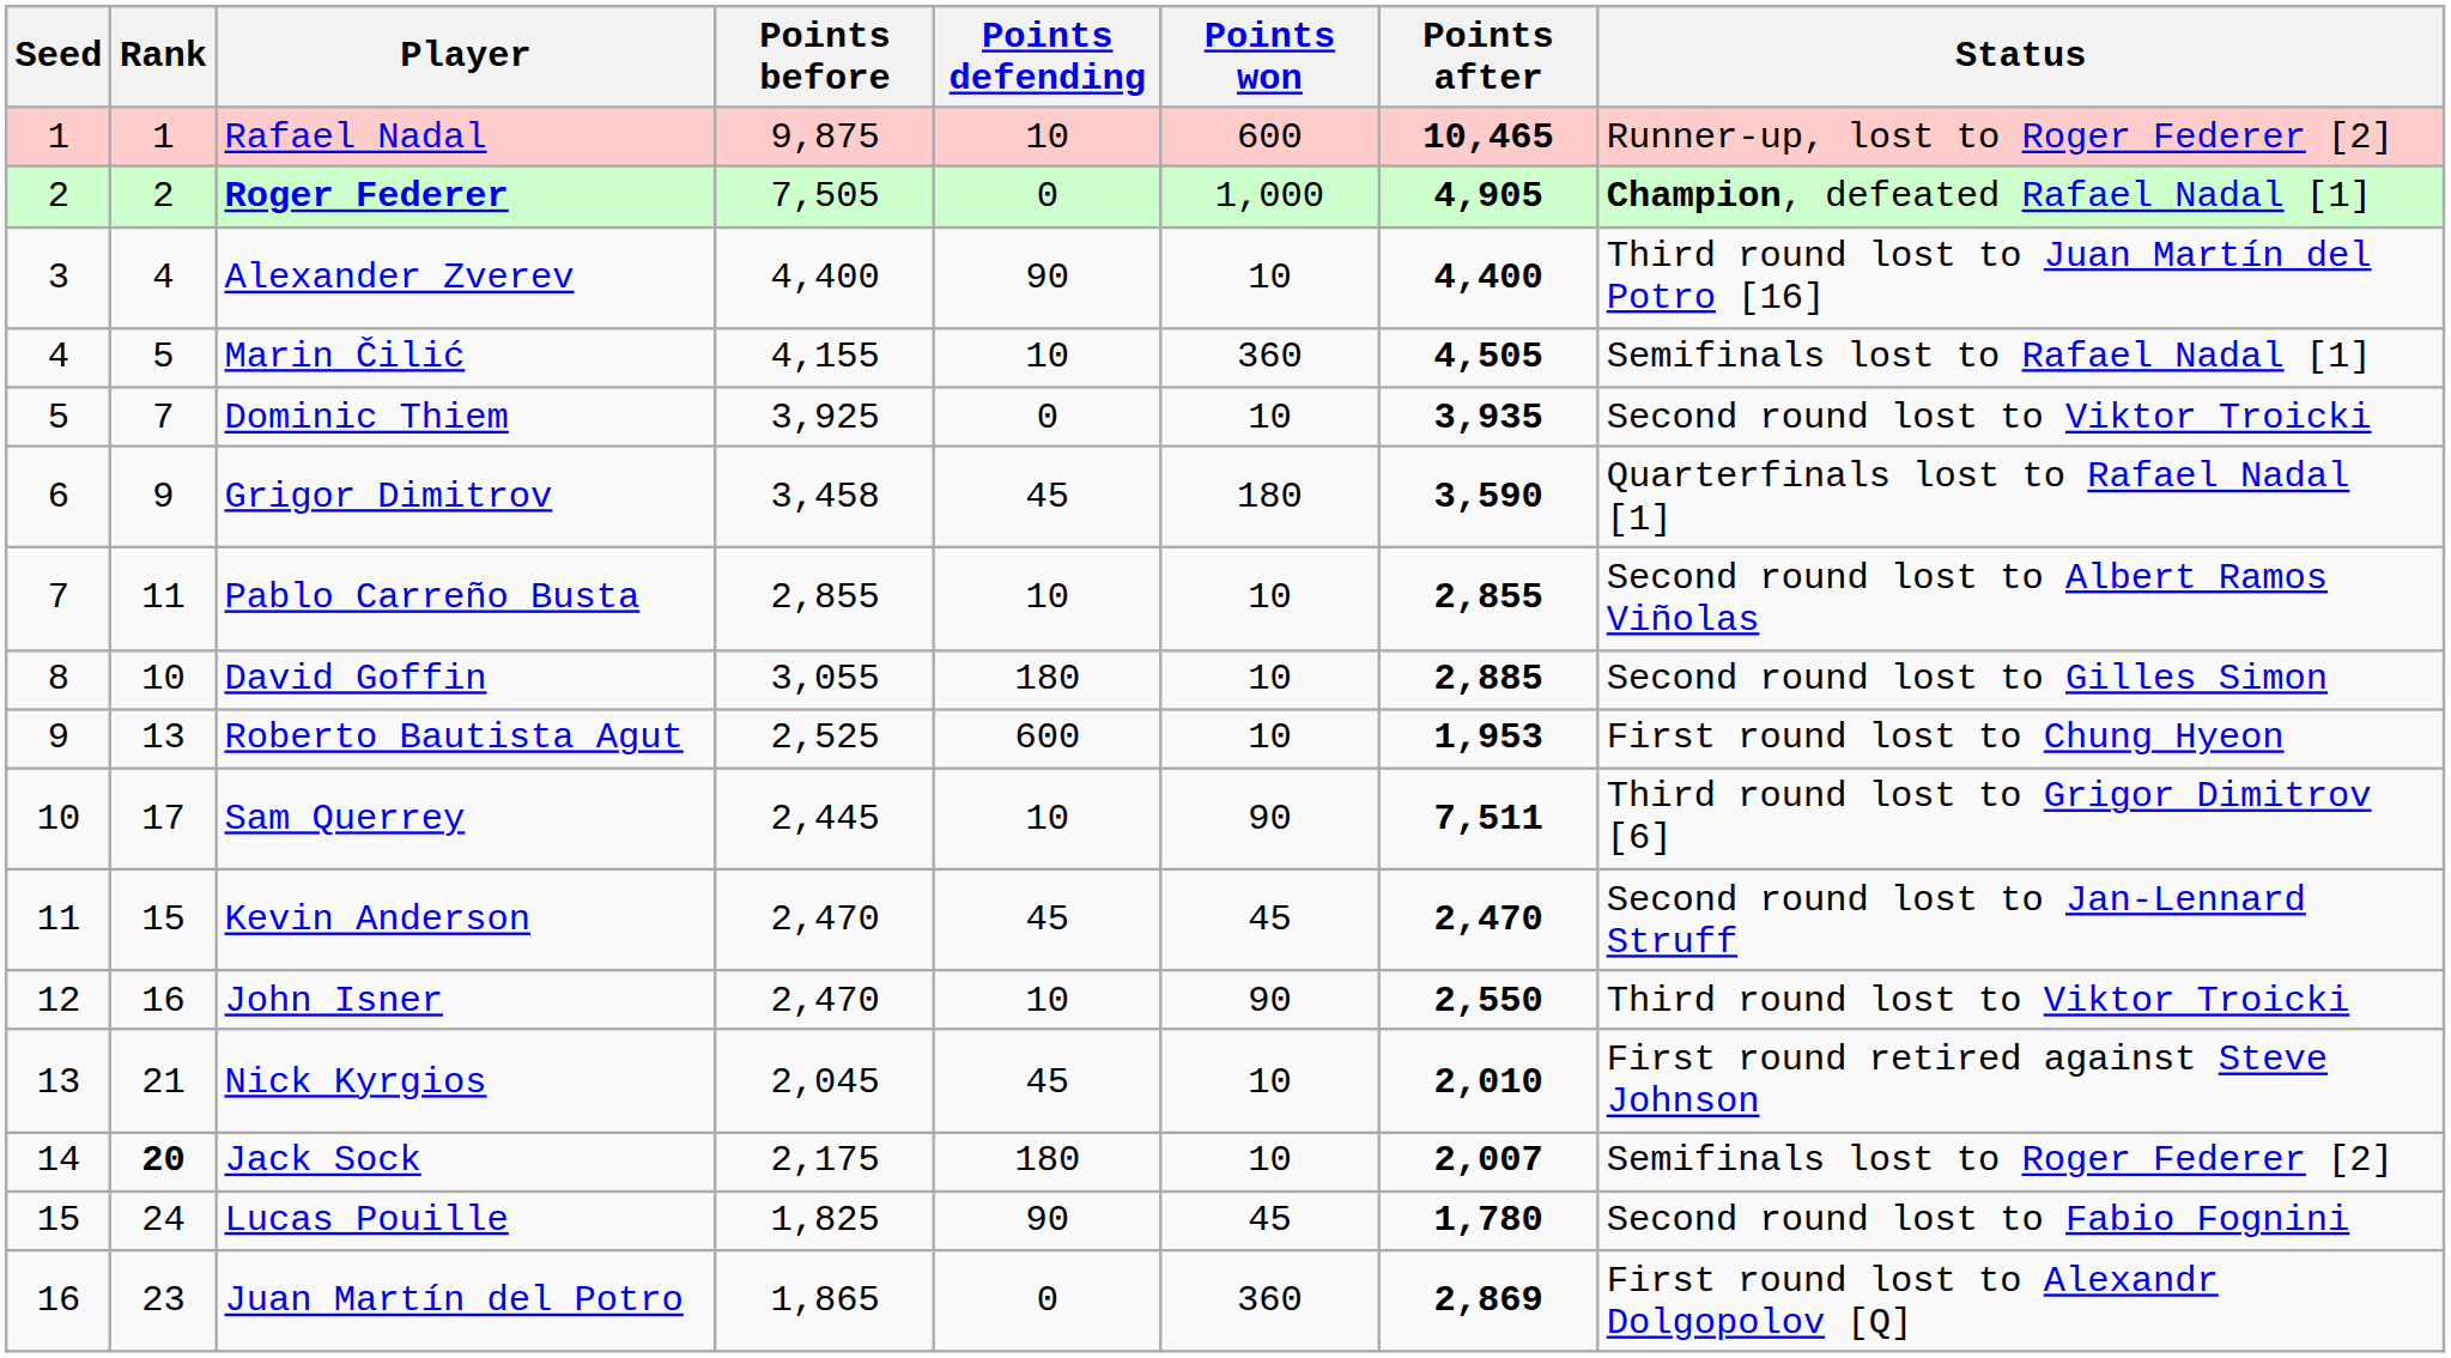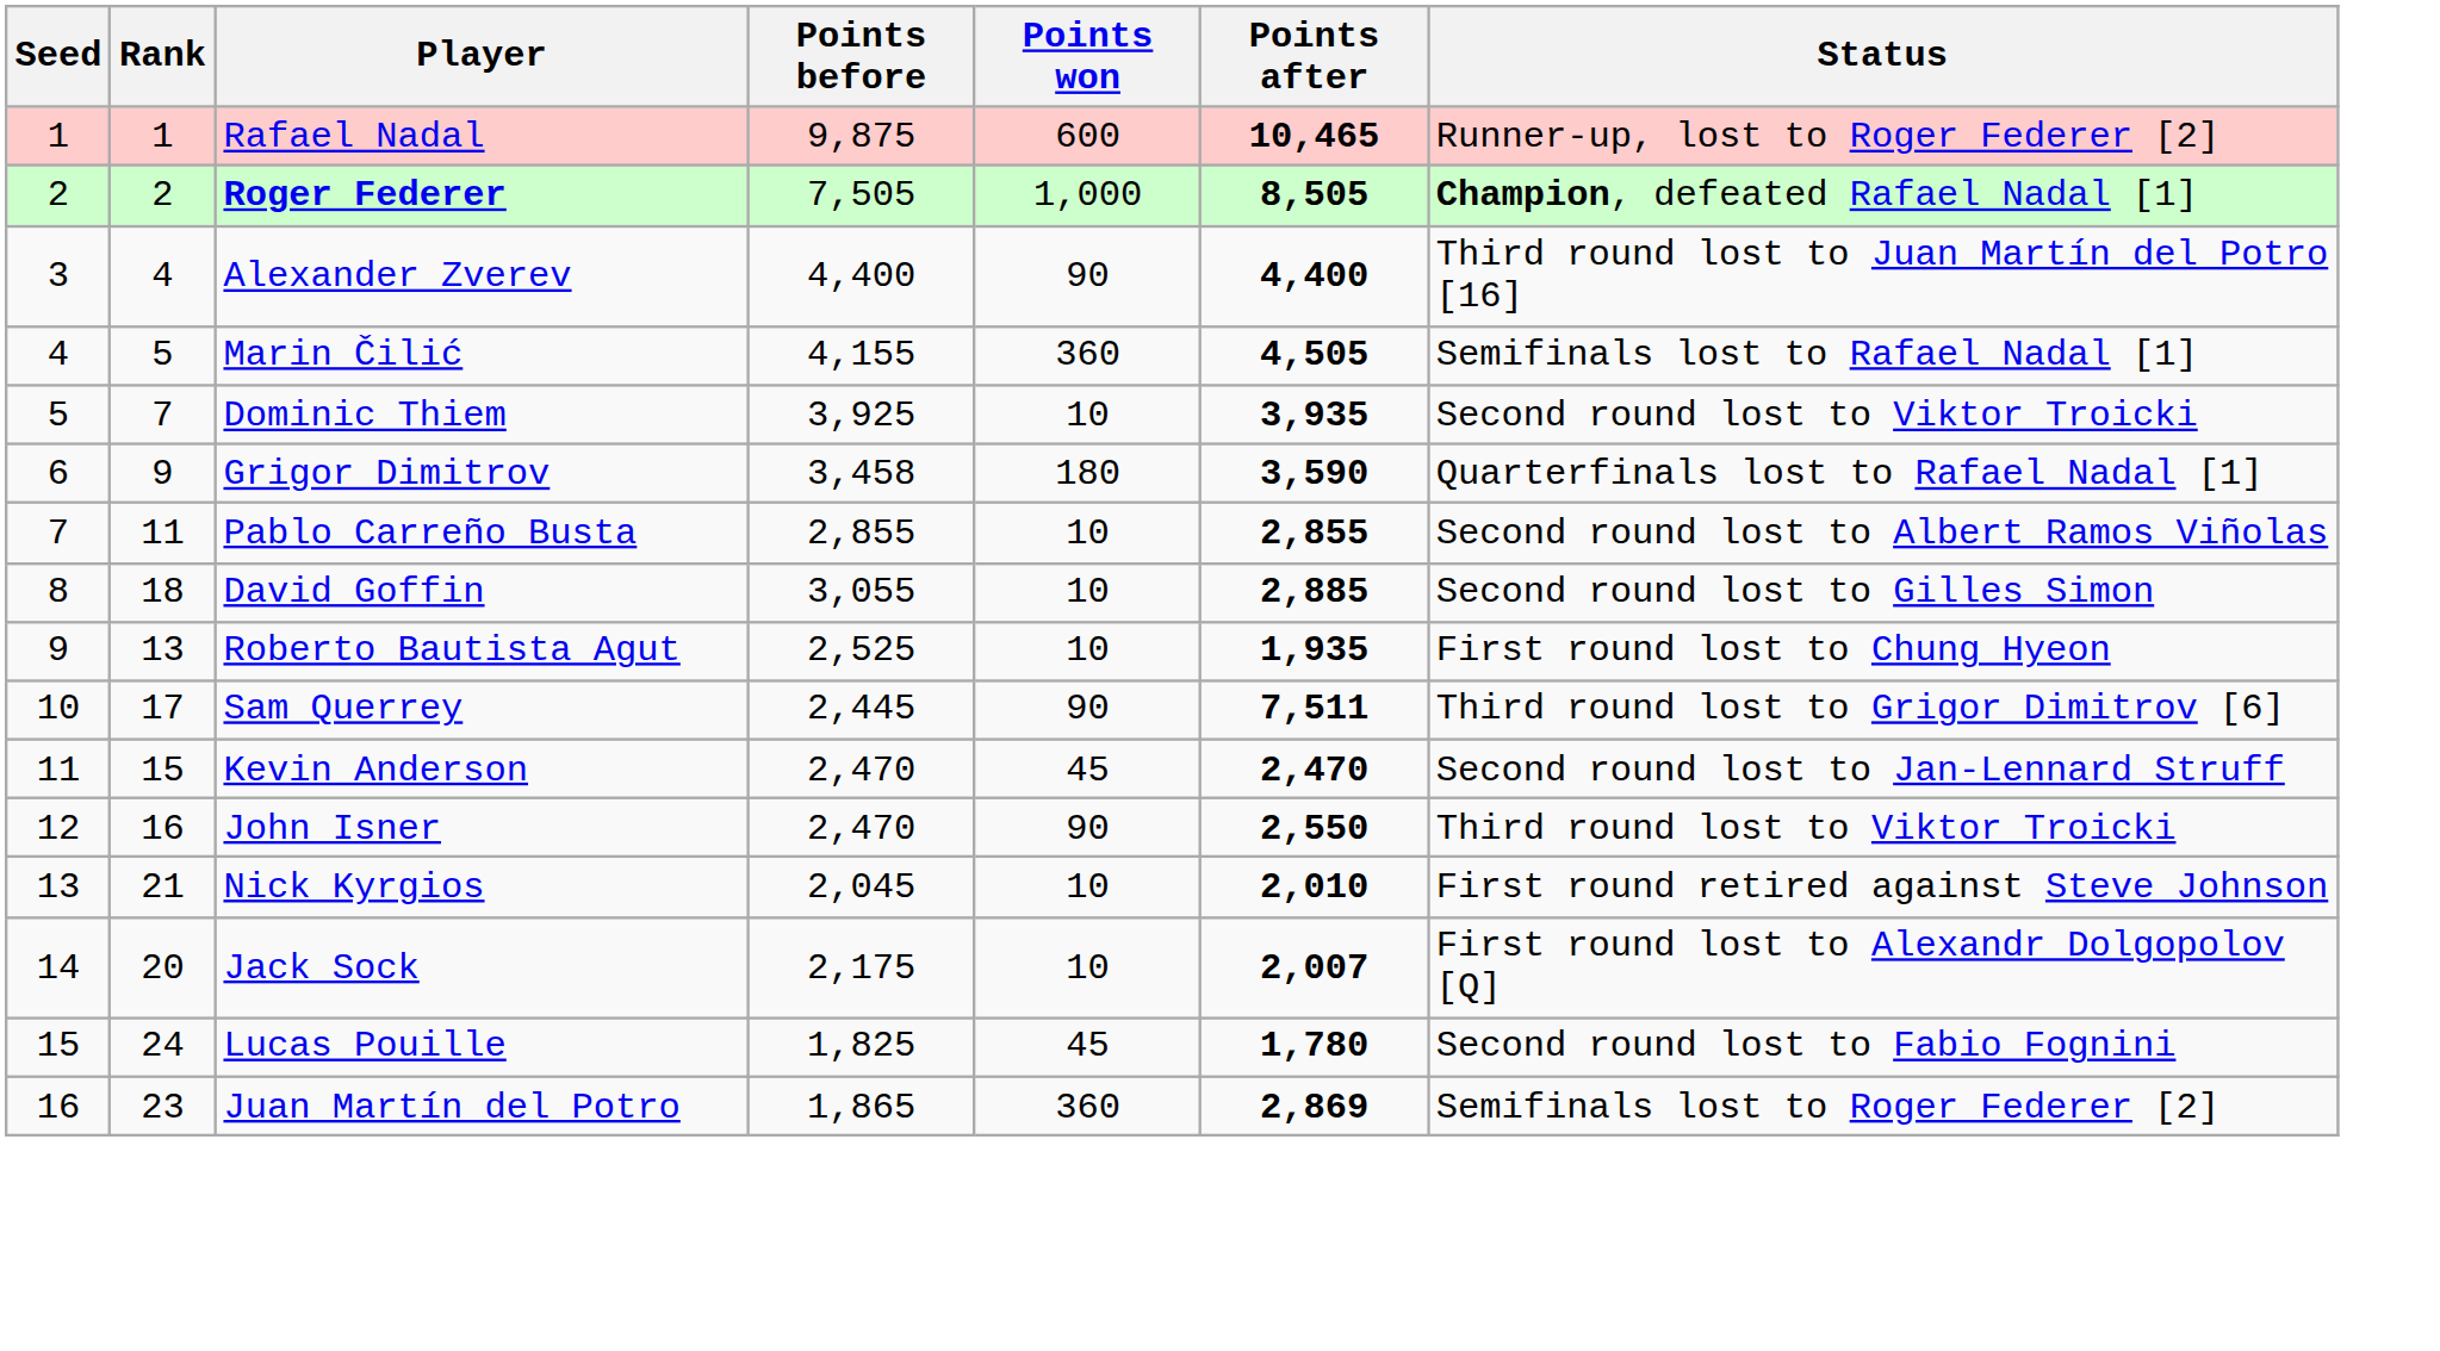- column: Points defending | 10 | 0 | 90 | 10 | 0 | 45 | 10 | 180 | 600 | 10 | 45 | 10 | 45 | 180 | 90 | 0
Roger Federer | Points after: 4,905 -> 8,505
Alexander Zverev | Points won: 10 -> 90
David Goffin | Rank: 10 -> 18
Roberto Bautista Agut | Points after: 1,953 -> 1,935
Jack Sock | Rank: bold -> normal
Jack Sock | Status: Semifinals lost to Roger Federer [2] -> First round lost to Alexandr Dolgopolov [Q]
Juan Martín del Potro | Status: First round lost to Alexandr Dolgopolov [Q] -> Semifinals lost to Roger Federer [2]
